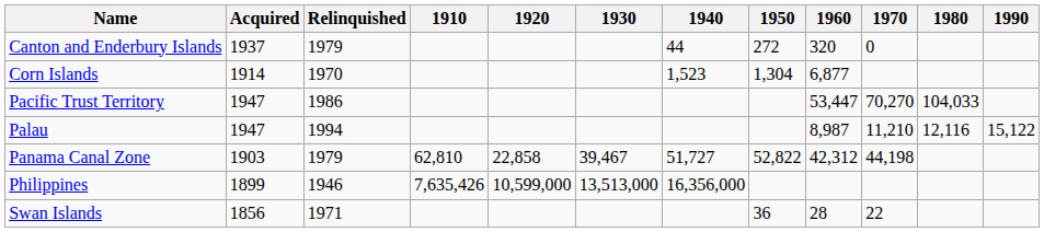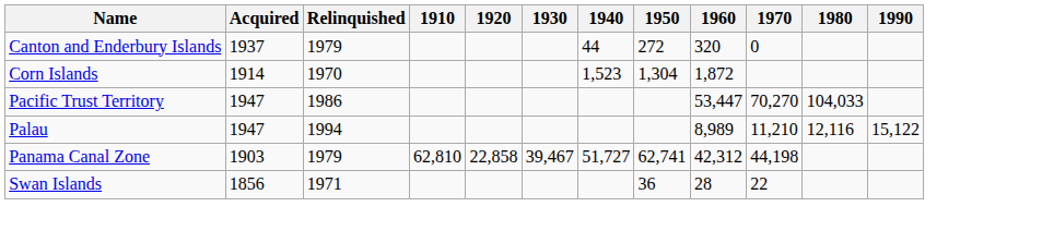Corn Islands | 1960: 6,877 -> 1,872
Palau | 1960: 8,987 -> 8,989
Panama Canal Zone | 1950: 52,822 -> 62,741
- row: Philippines | 1899 | 1946 | 7,635,426 | 10,599,000 | 13,513,000 | 16,356,000
